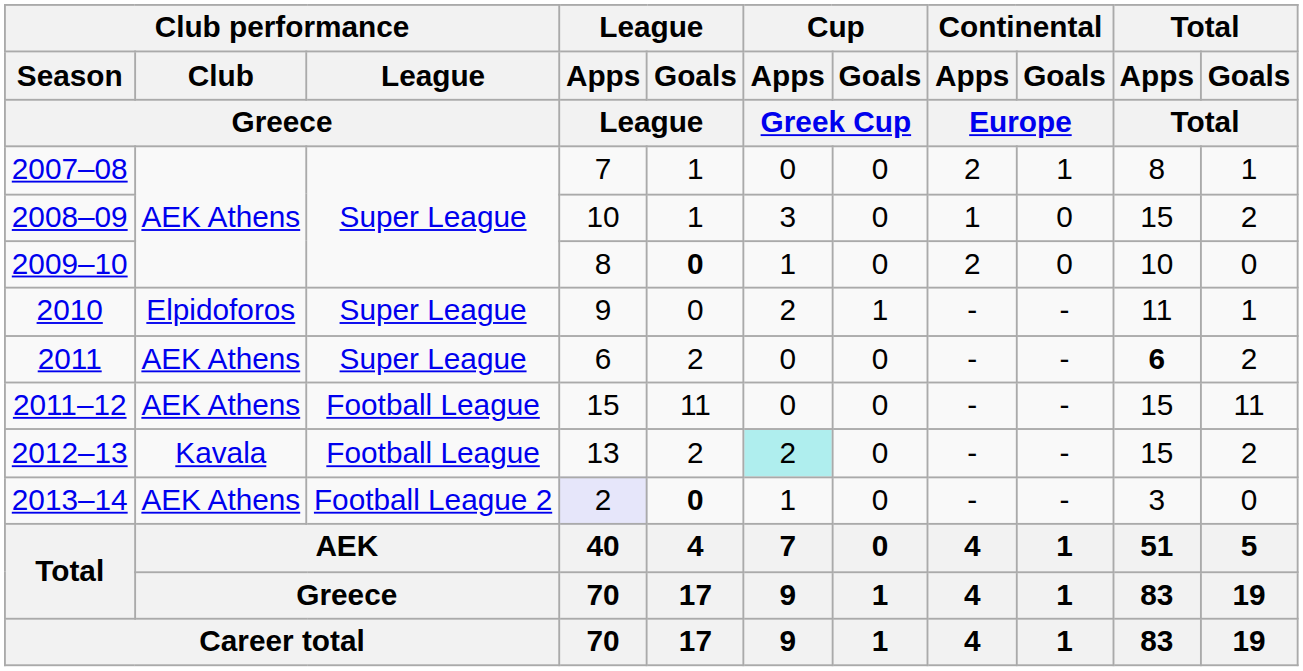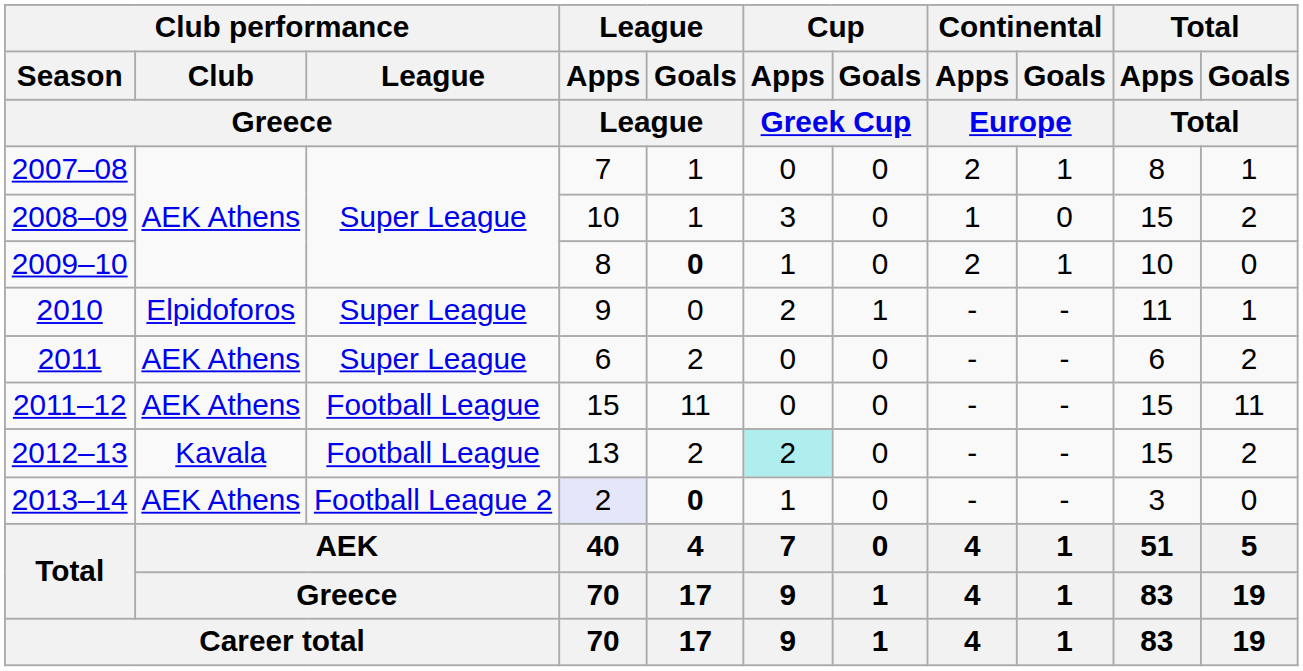2009–10 | Continental / Goals / Europe: 0 -> 1
2011 | Total / Apps / Total: bold -> normal
